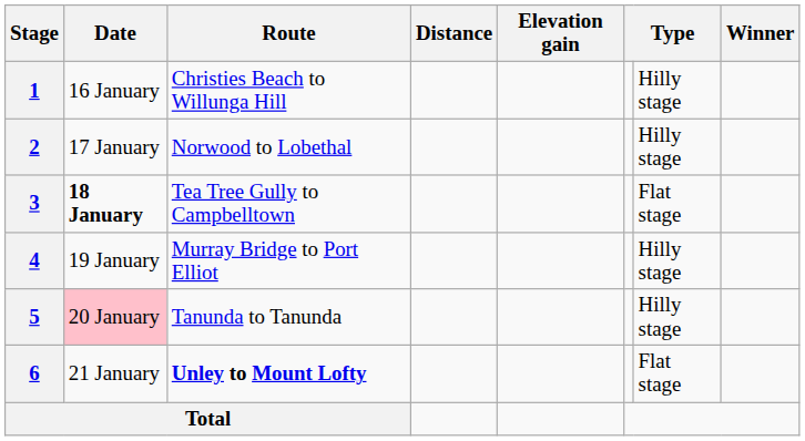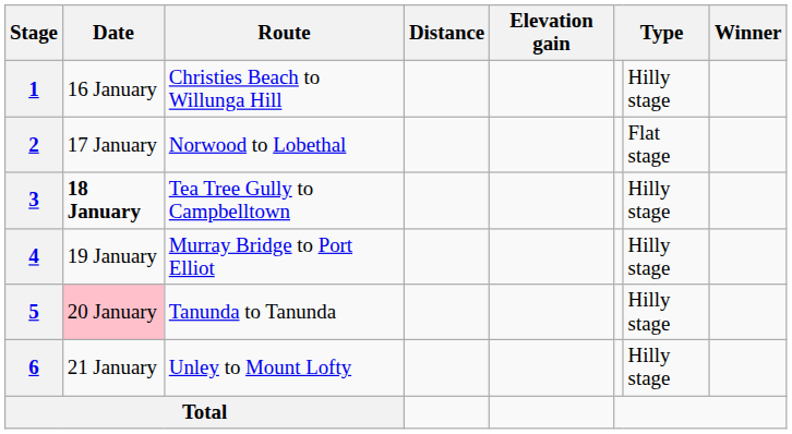2 | column 7: Hilly stage -> Flat stage
3 | column 7: Flat stage -> Hilly stage
6 | Route: bold -> normal
6 | column 7: Flat stage -> Hilly stage
